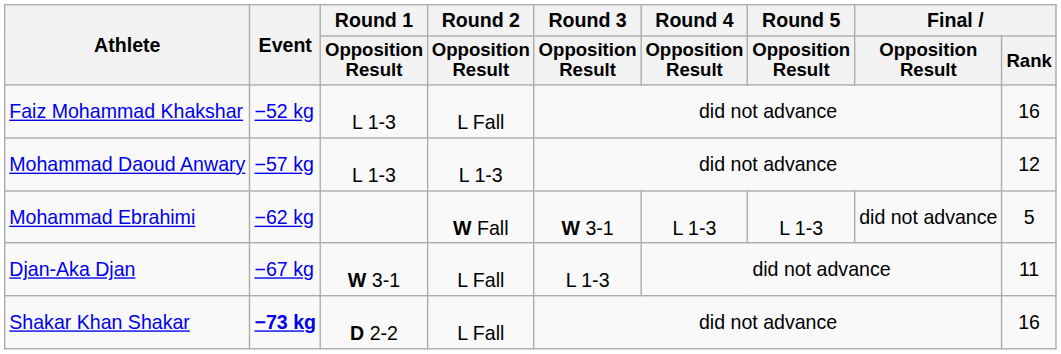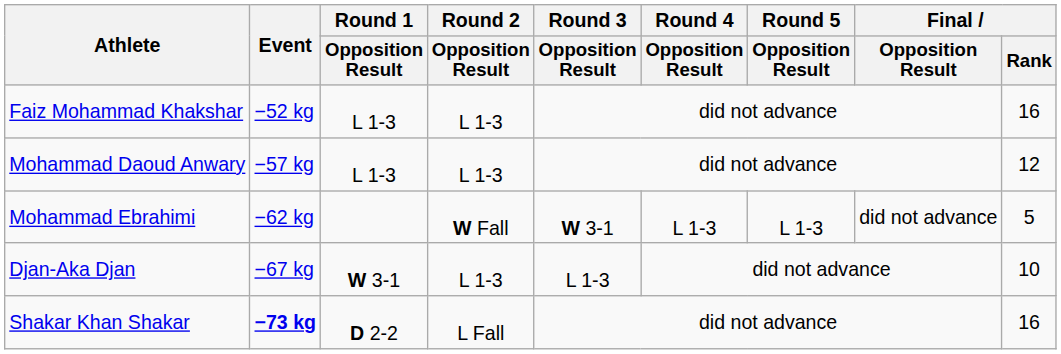Faiz Mohammad Khakshar | Round 2 / Opposition Result: L Fall -> L 1-3
Djan-Aka Djan | Round 2 / Opposition Result: L Fall -> L 1-3
Djan-Aka Djan | Final / Rank: 11 -> 10
